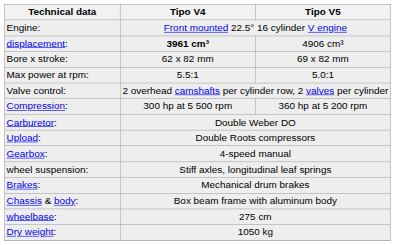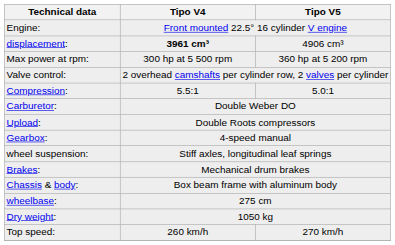- row: Bore x stroke: | 62 x 82 mm | 69 x 82 mm
Max power at rpm: | Tipo V4: 5.5:1 -> 300 hp at 5 500 rpm
Max power at rpm: | Tipo V5: 5.0:1 -> 360 hp at 5 200 rpm
Compression: | Tipo V4: 300 hp at 5 500 rpm -> 5.5:1
Compression: | Tipo V5: 360 hp at 5 200 rpm -> 5.0:1
+ row: Top speed: | 260 km/h | 270 km/h
